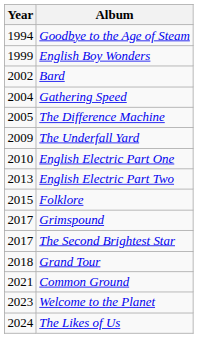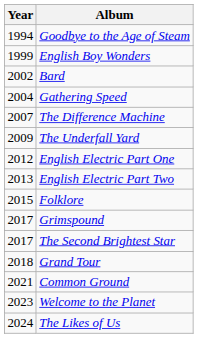The Difference Machine | Year: 2005 -> 2007
English Electric Part One | Year: 2010 -> 2012
